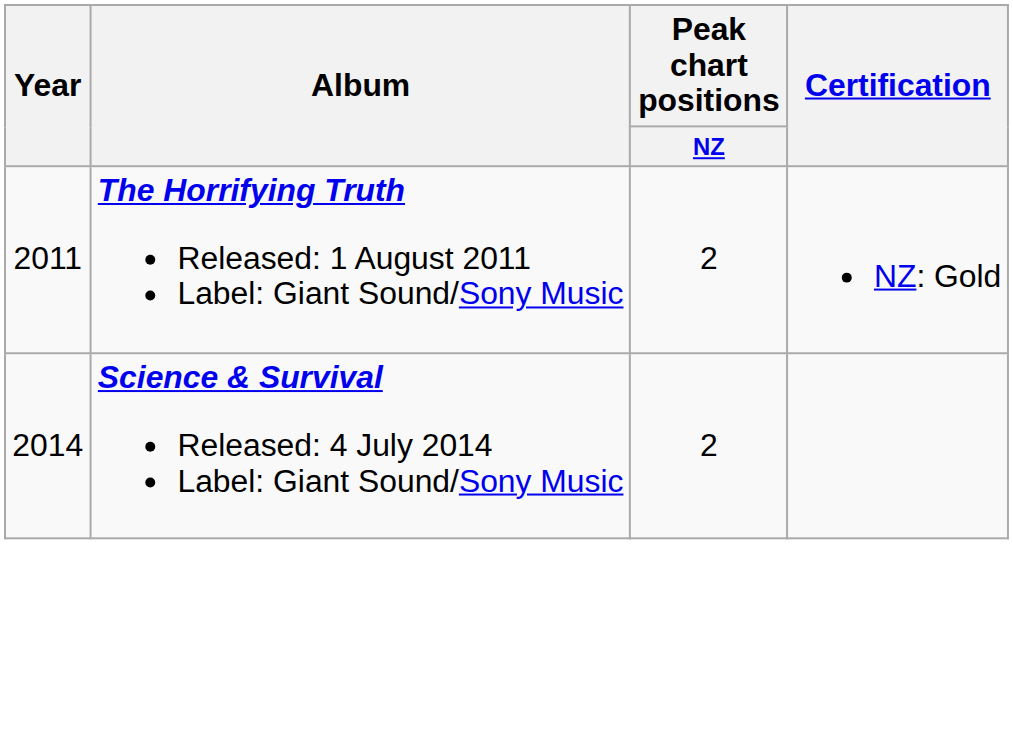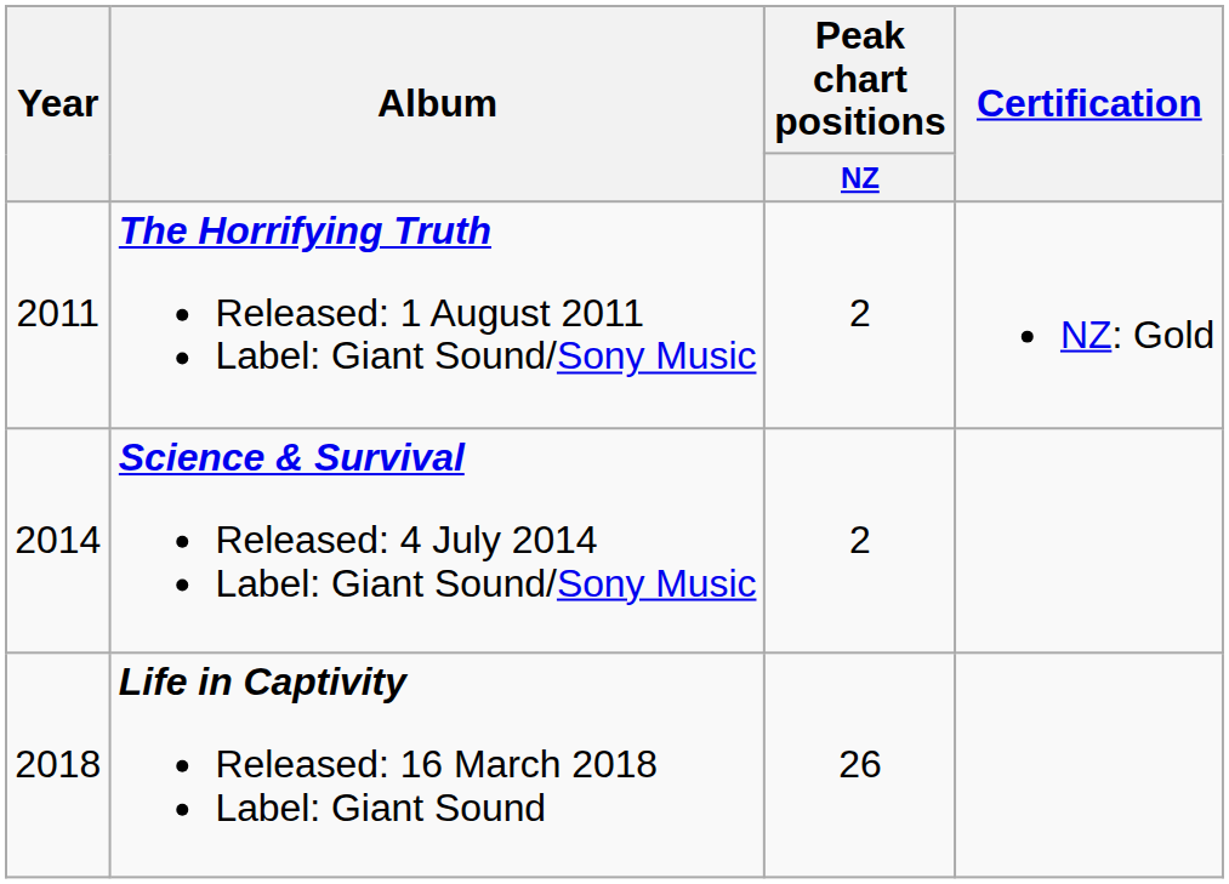+ row: 2018 | Life in Captivity Released: 16 March 2018 Label: Giant Sound | 26
